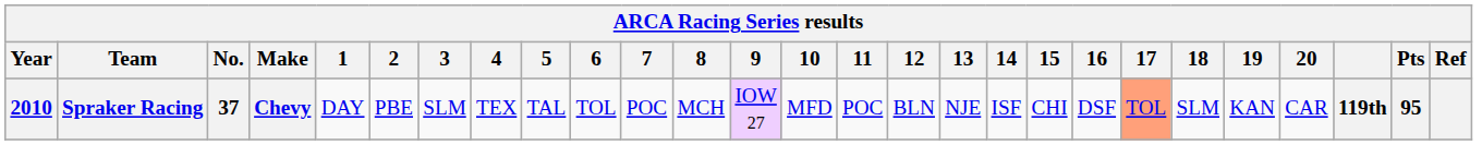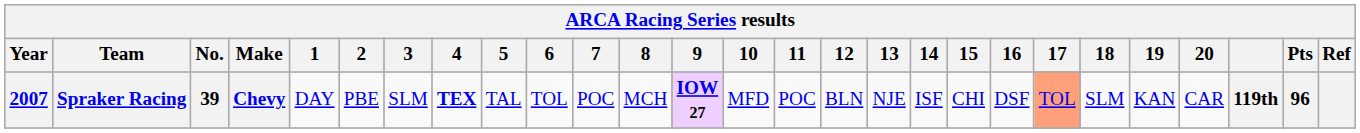Spraker Racing | Year: 2010 -> 2007
Spraker Racing | No.: 37 -> 39
Spraker Racing | 4: normal -> bold
Spraker Racing | 9: normal -> bold
Spraker Racing | Pts: 95 -> 96
